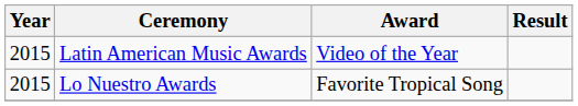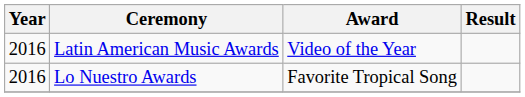Latin American Music Awards | Year: 2015 -> 2016
Lo Nuestro Awards | Year: 2015 -> 2016
